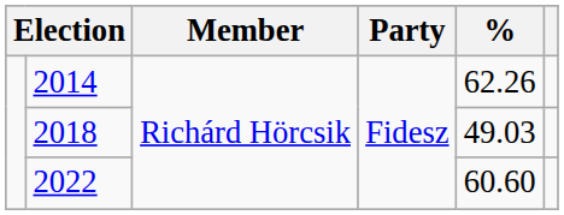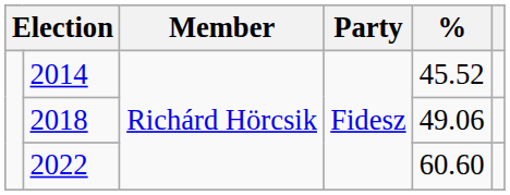2014 | %: 62.26 -> 45.52
2018 | %: 49.03 -> 49.06
